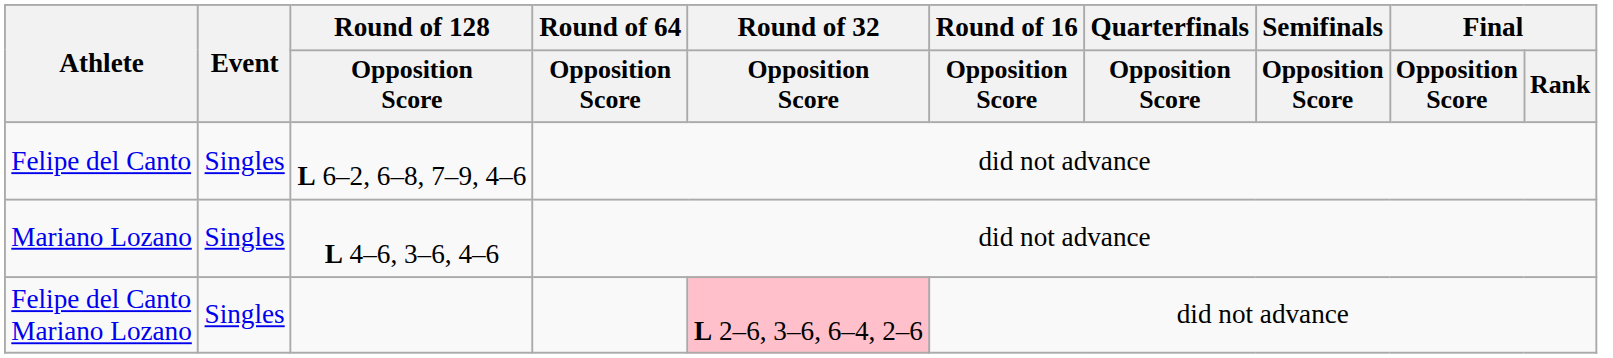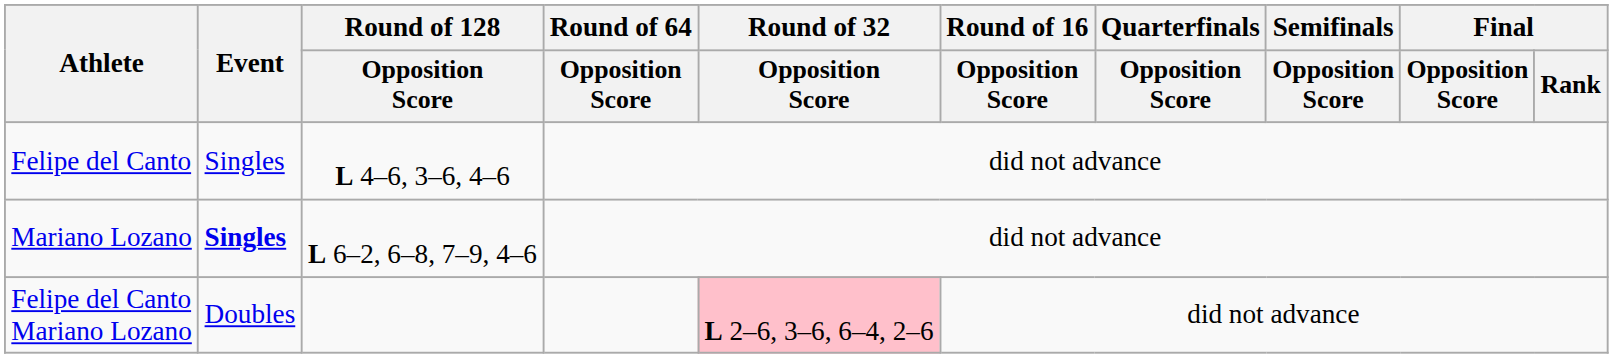Felipe del Canto | Round of 128 / Opposition Score: L 6–2, 6–8, 7–9, 4–6 -> L 4–6, 3–6, 4–6
Mariano Lozano | Event: normal -> bold
Mariano Lozano | Round of 128 / Opposition Score: L 4–6, 3–6, 4–6 -> L 6–2, 6–8, 7–9, 4–6
Felipe del Canto Mariano Lozano | Event: Singles -> Doubles
